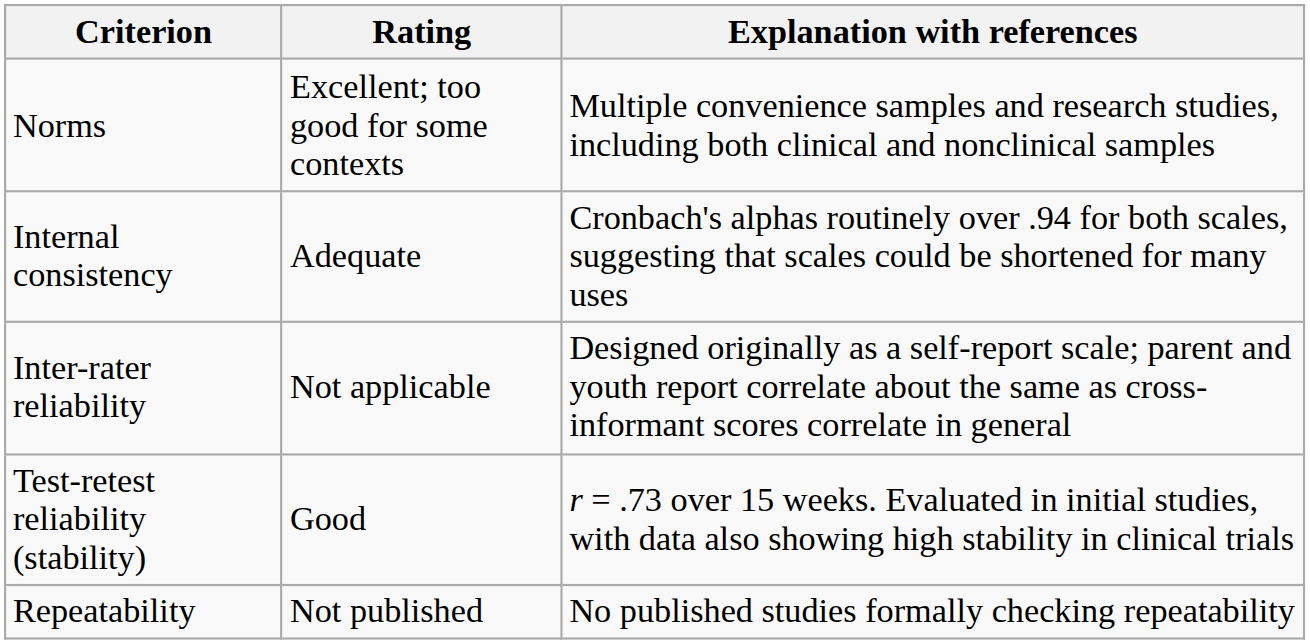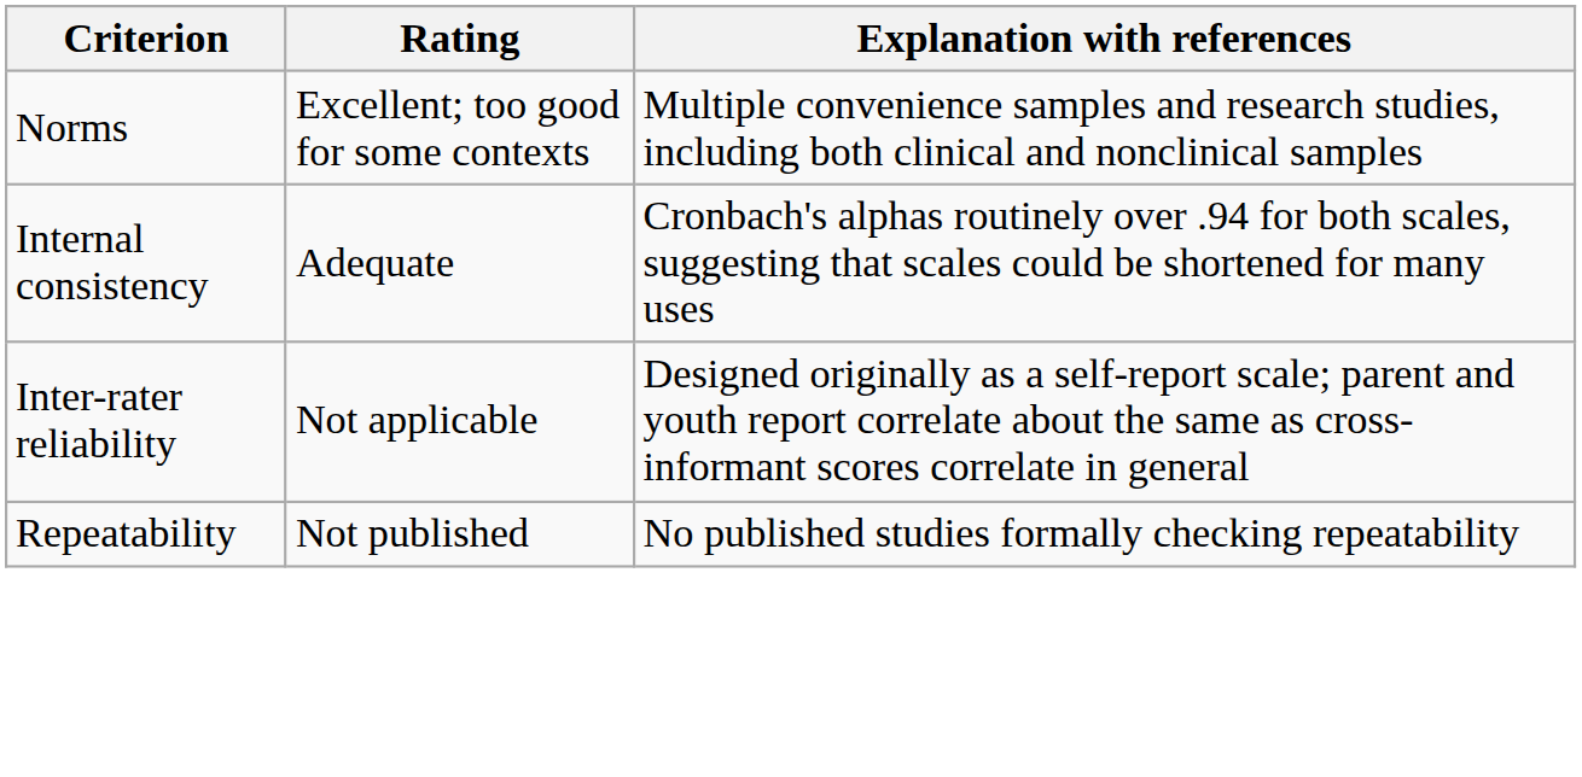- row: Test-retest reliability (stability) | Good | r = .73 over 15 weeks. Evaluated in initial studies, with data also showing high stability in clinical trials
